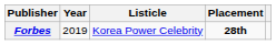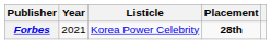Forbes | Year: 2019 -> 2021
